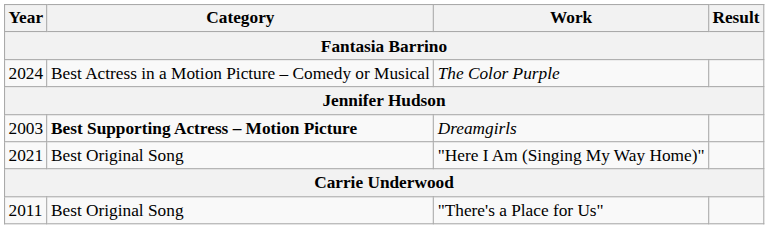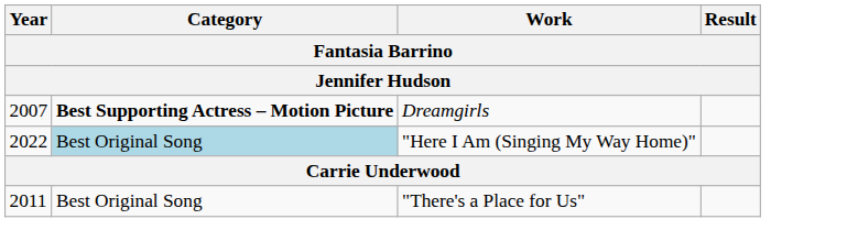- row: 2024 | Best Actress in a Motion Picture – Comedy or Musical | The Color Purple
Dreamgirls | Year: 2003 -> 2007
"Here I Am (Singing My Way Home)" | Year: 2021 -> 2022
"Here I Am (Singing My Way Home)" | Category: no background -> lightblue background
